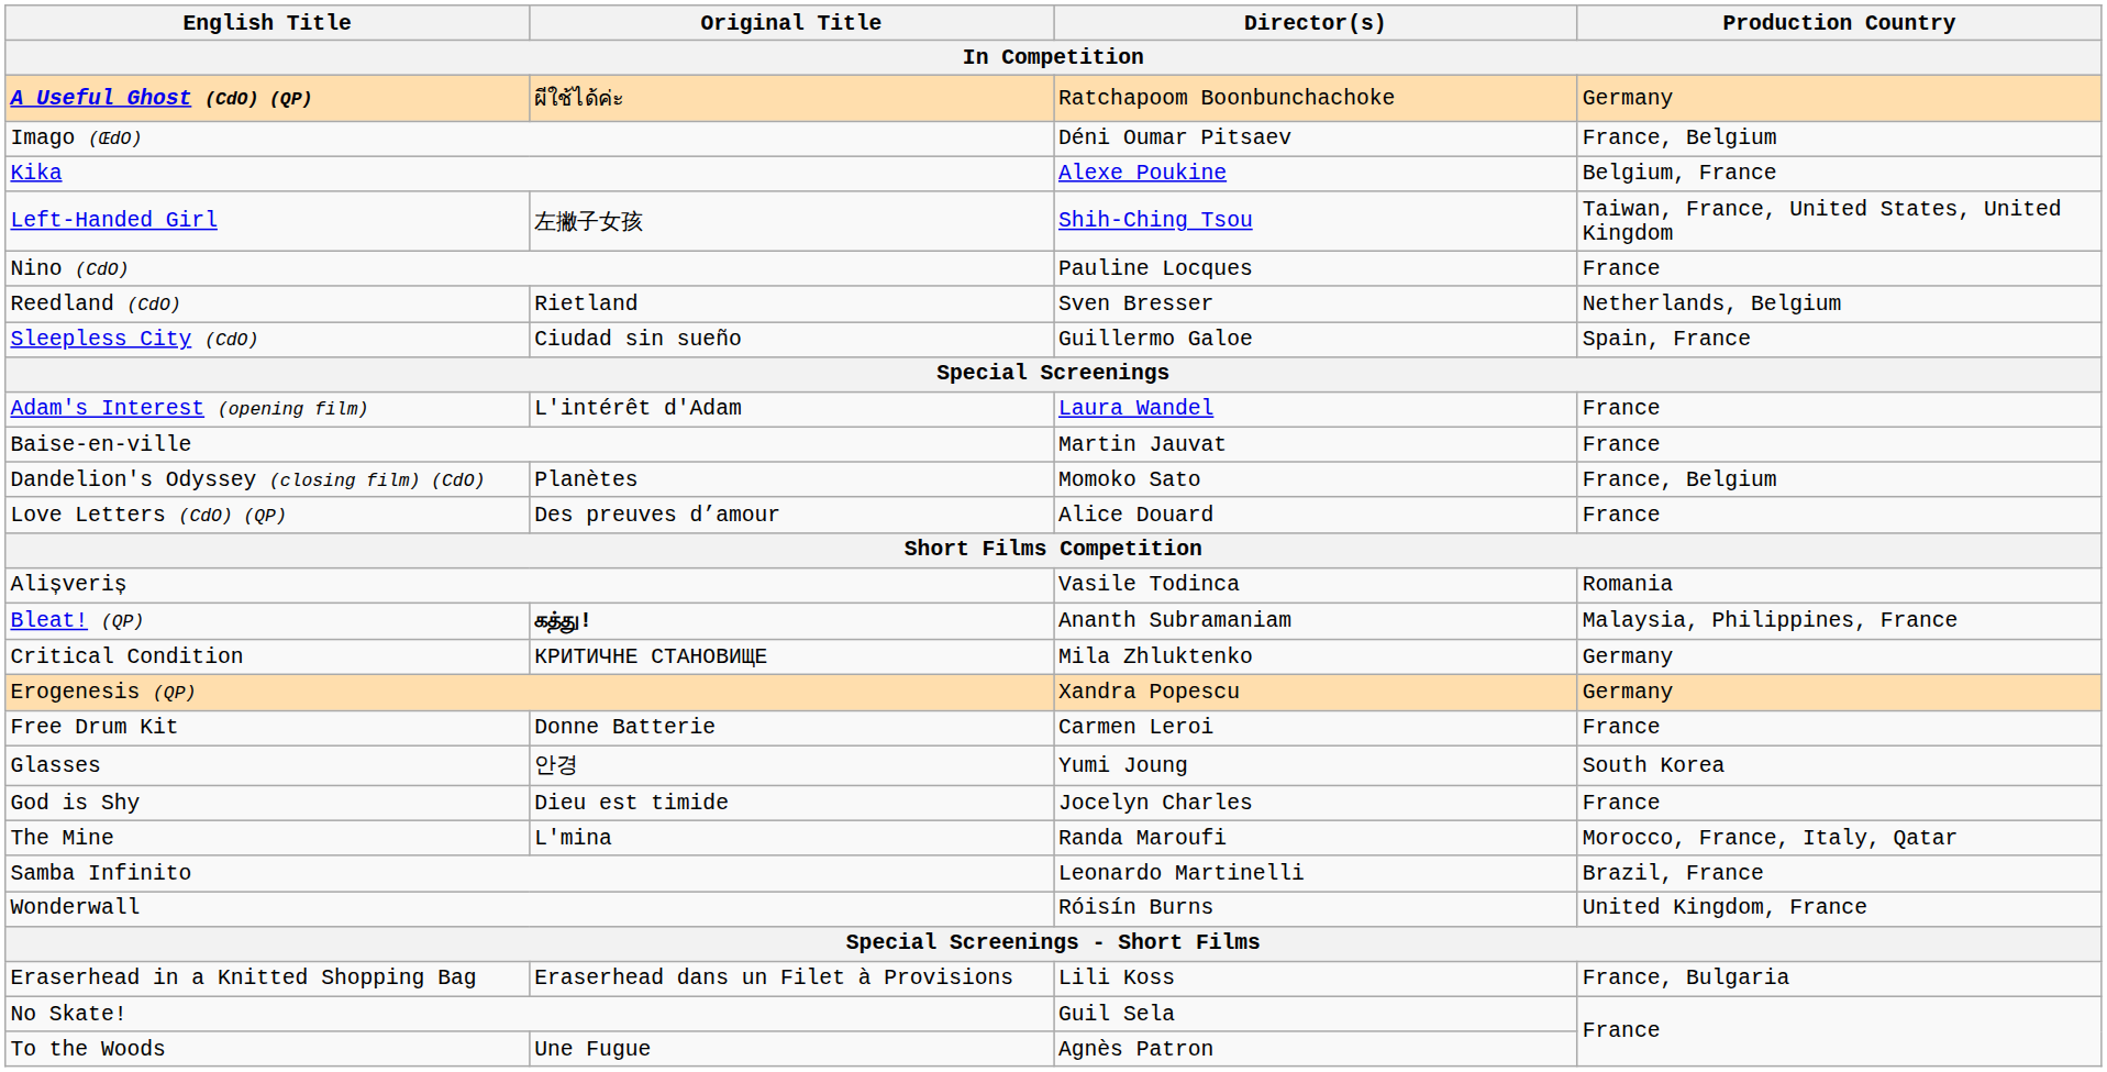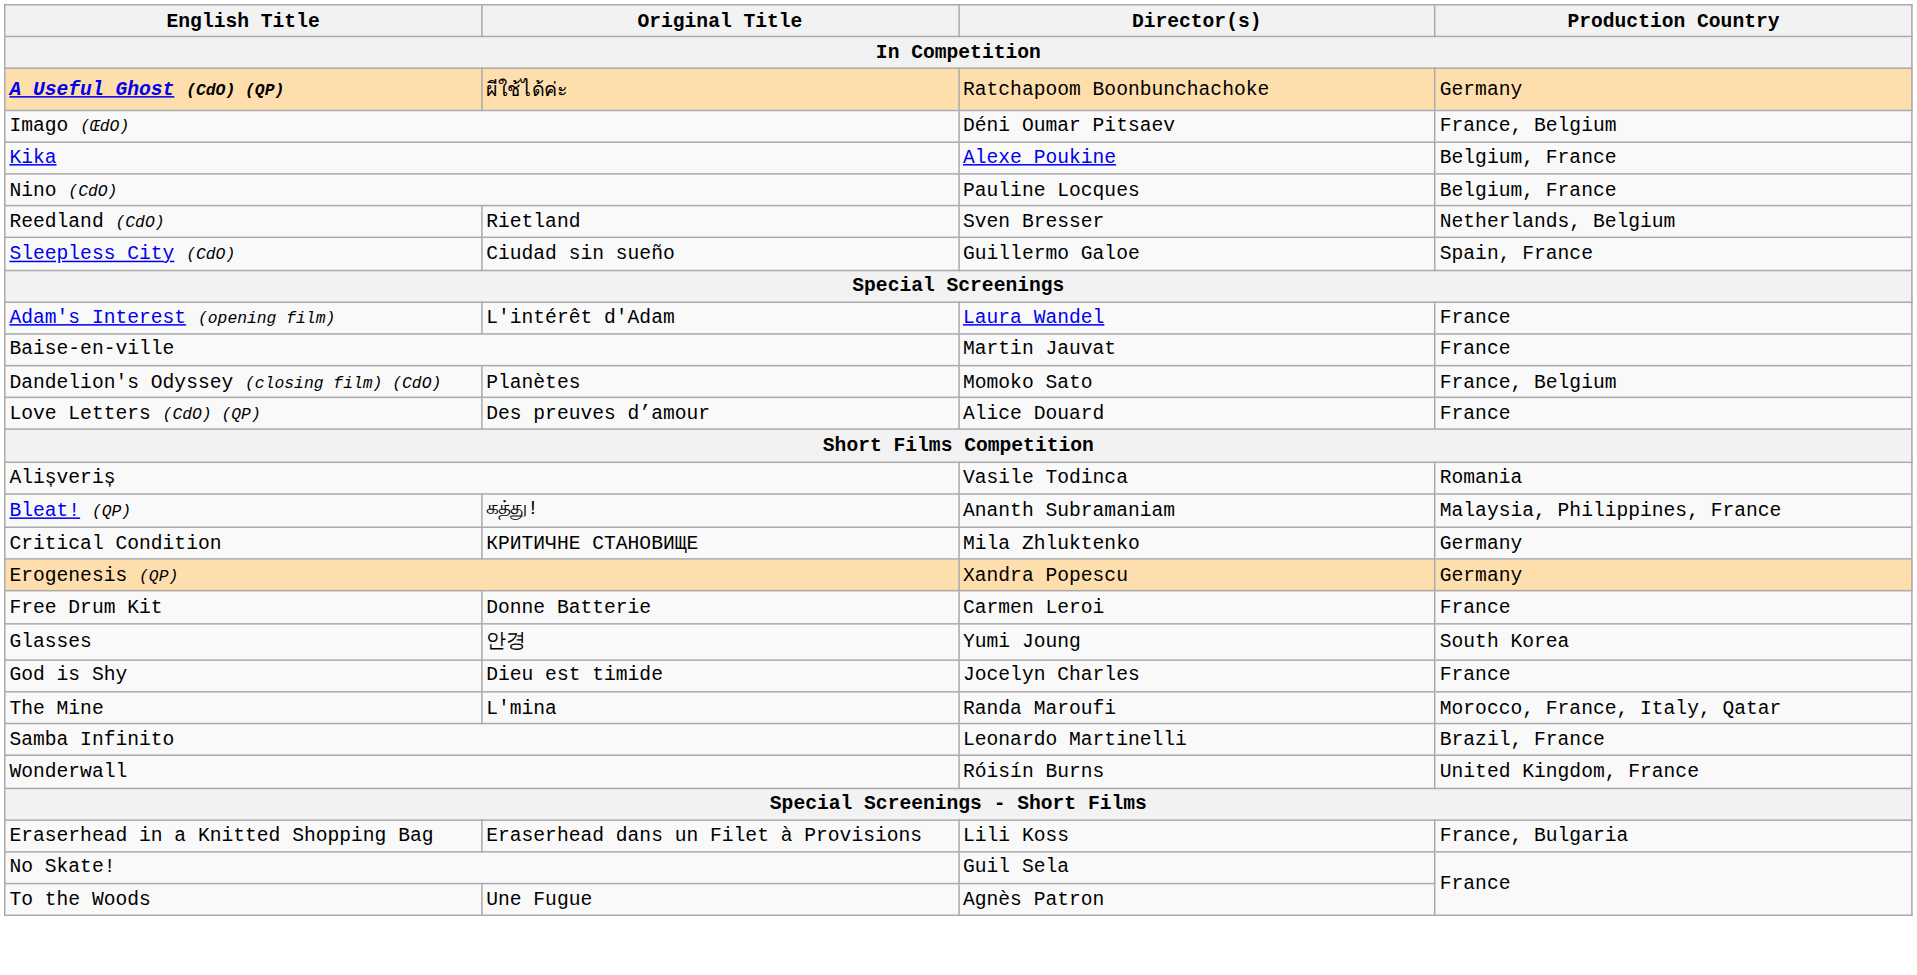- row: Left-Handed Girl | 左撇子女孩 | Shih-Ching Tsou | Taiwan, France, United States, United Kingdom
Nino (CdO) | Production Country: France -> Belgium, France
Bleat! (QP) | Original Title: bold -> normal
